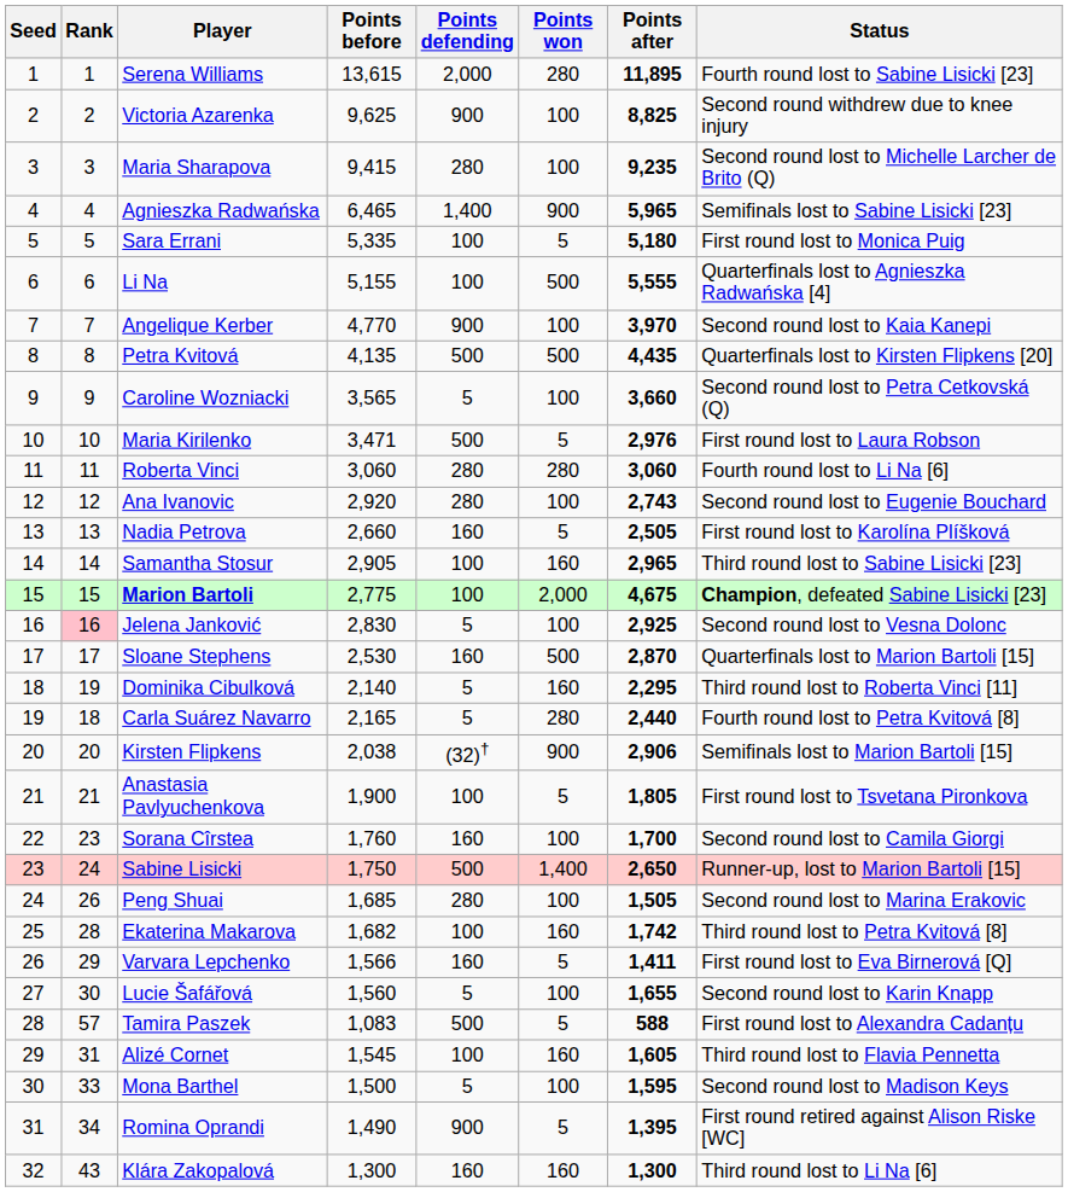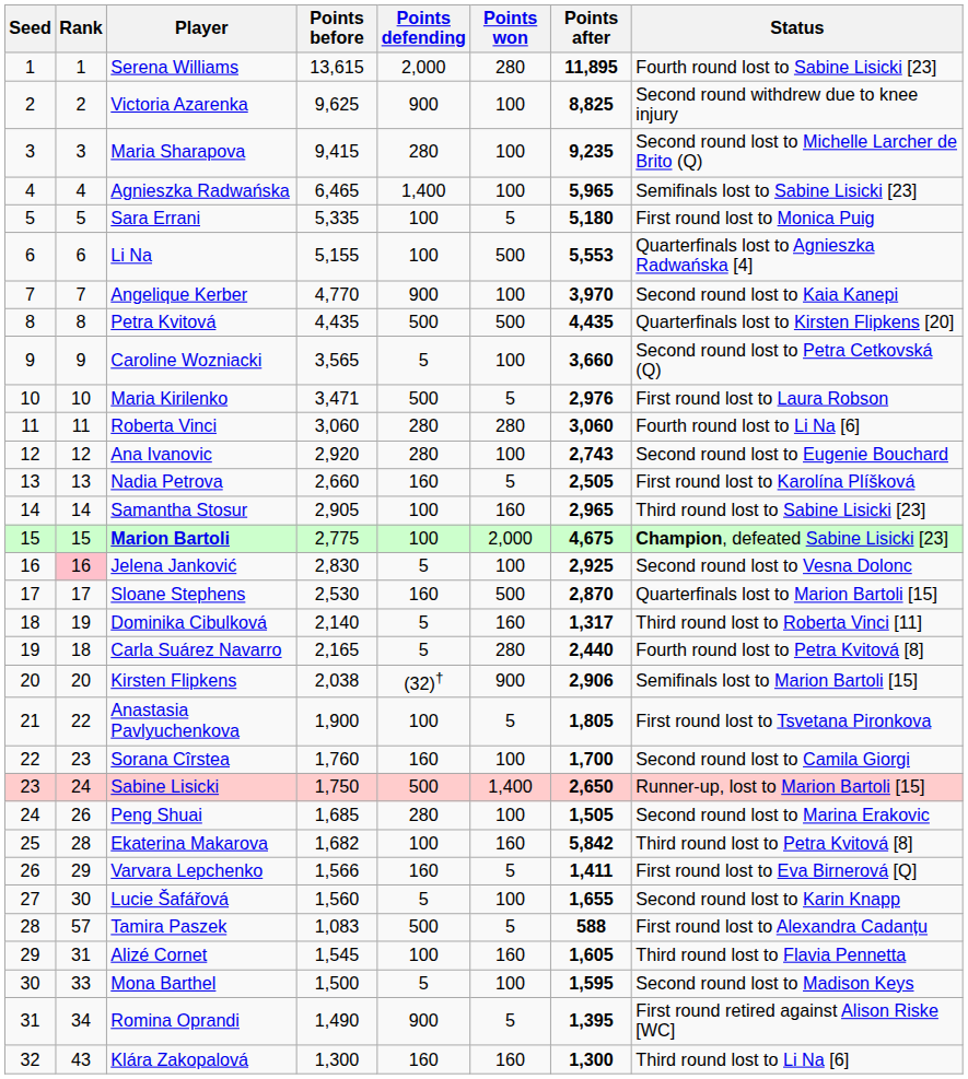Agnieszka Radwańska | Points won: 900 -> 100
Li Na | Points after: 5,555 -> 5,553
Petra Kvitová | Points before: 4,135 -> 4,435
Dominika Cibulková | Points after: 2,295 -> 1,317
Anastasia Pavlyuchenkova | Rank: 21 -> 22
Ekaterina Makarova | Points after: 1,742 -> 5,842
